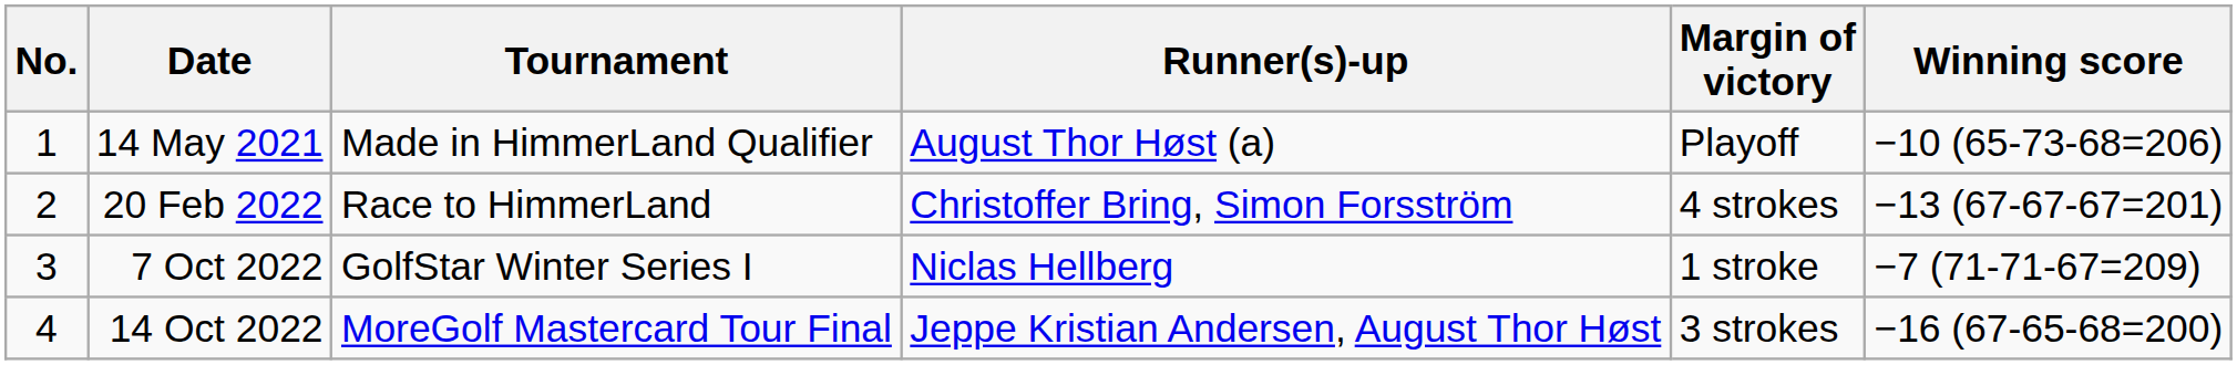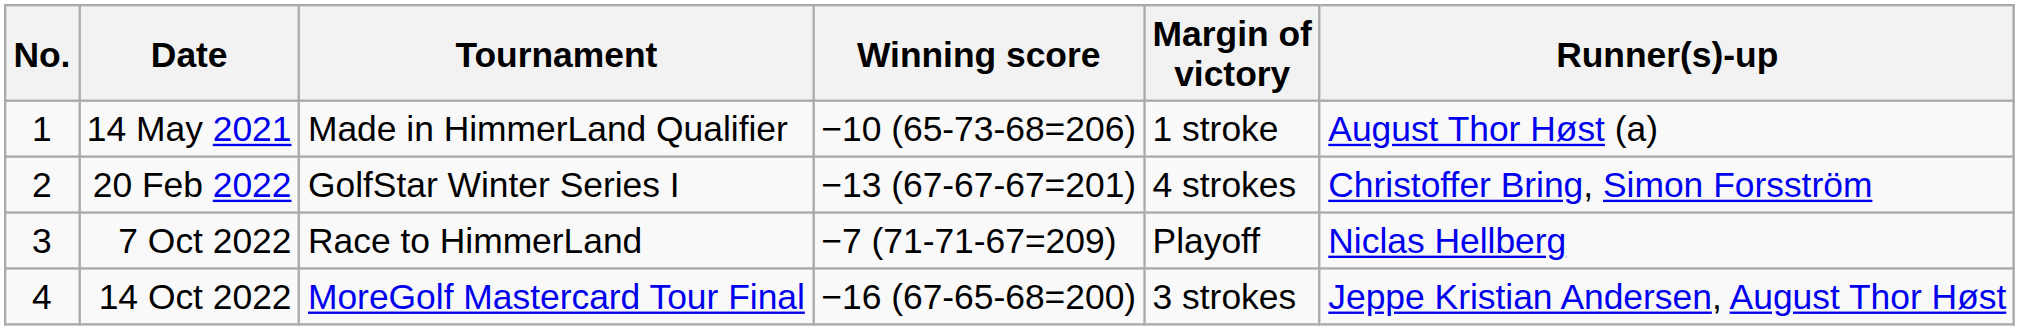columns swapped: Winning score <-> Runner(s)-up
14 May 2021 | Margin of victory: Playoff -> 1 stroke
20 Feb 2022 | Tournament: Race to HimmerLand -> GolfStar Winter Series I
7 Oct 2022 | Tournament: GolfStar Winter Series I -> Race to HimmerLand
7 Oct 2022 | Margin of victory: 1 stroke -> Playoff
